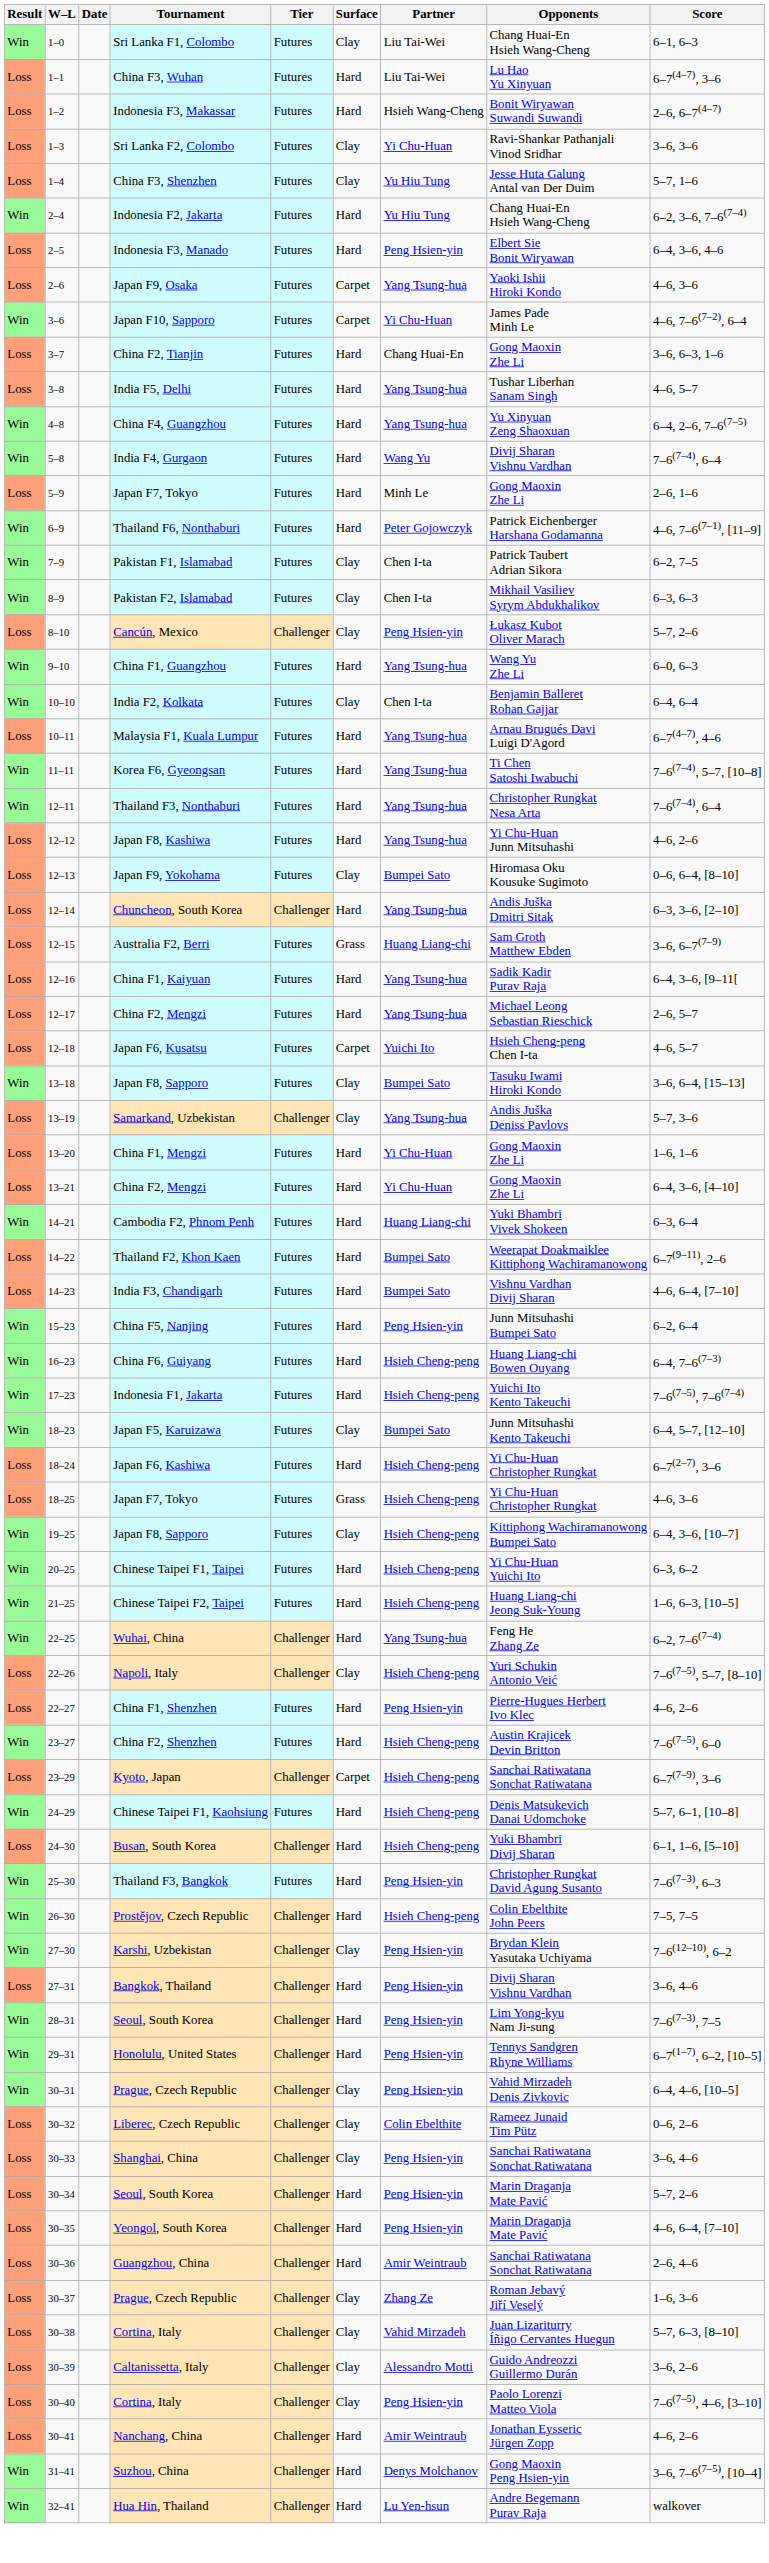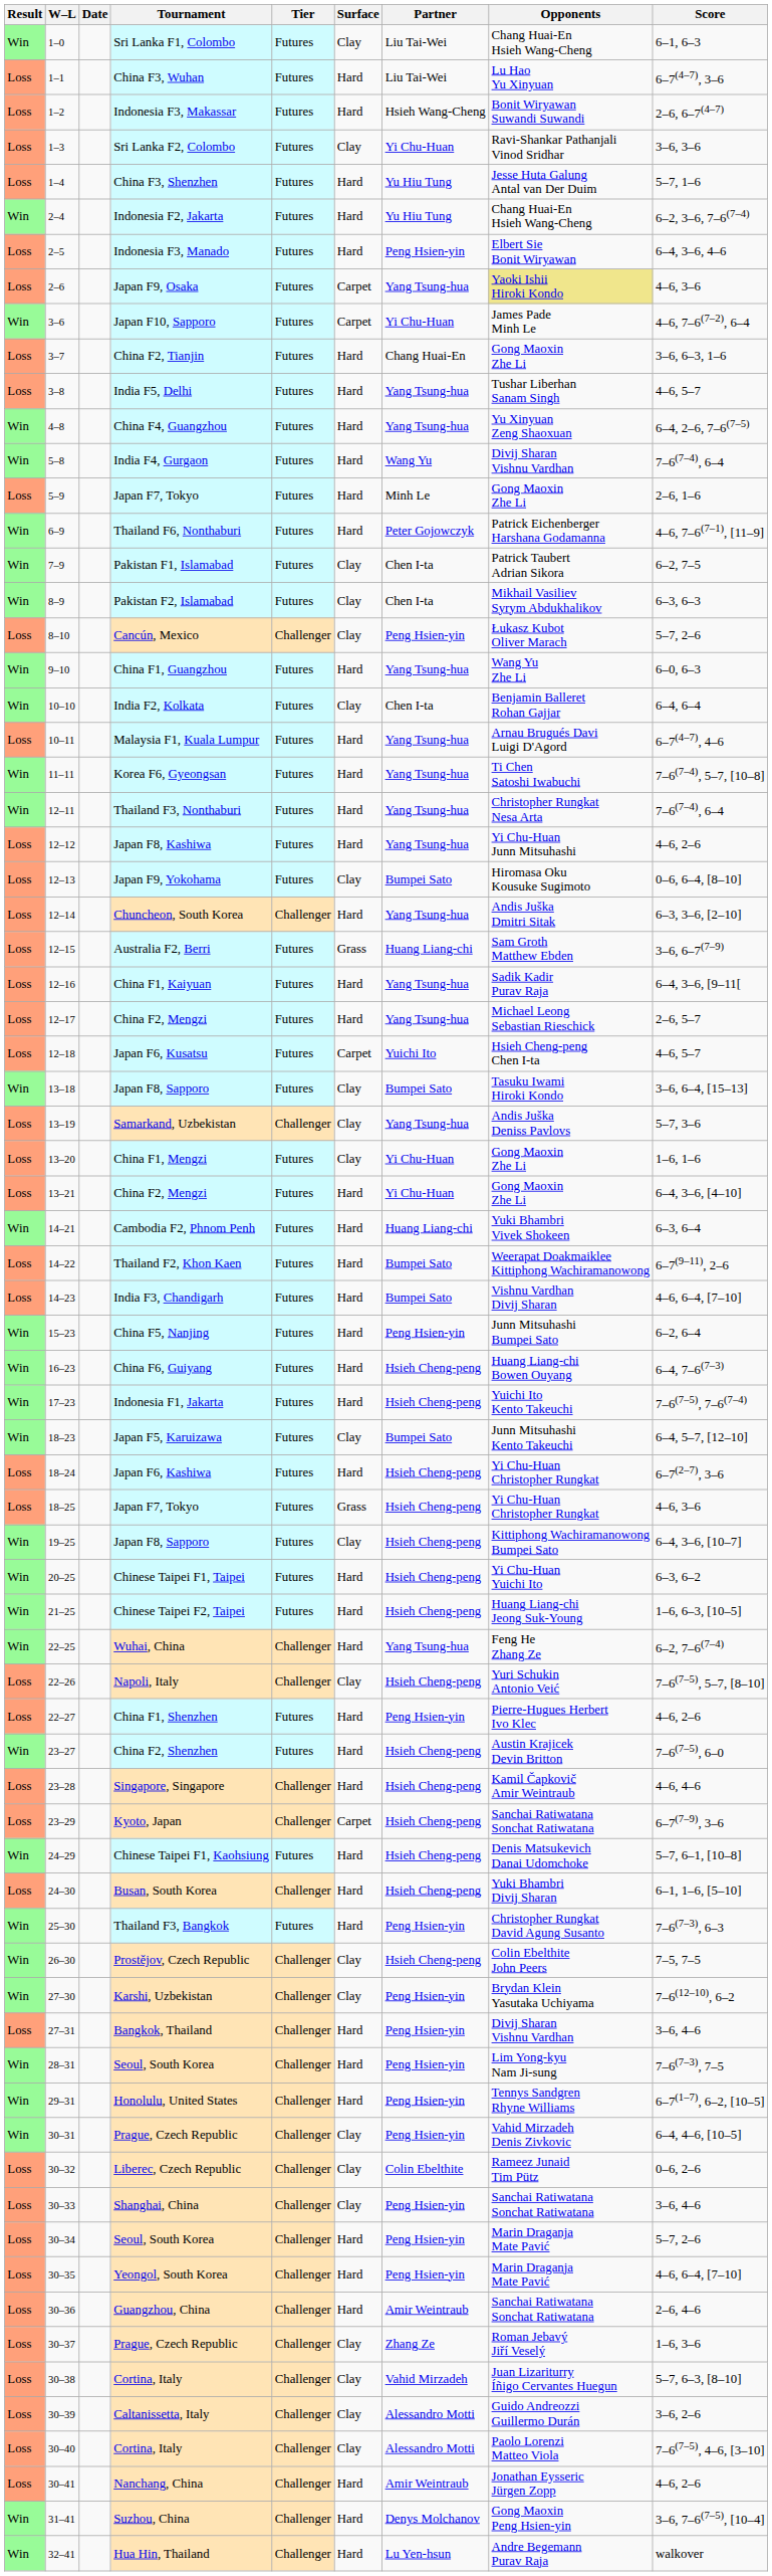China F3, Shenzhen | Surface: Clay -> Hard
Japan F9, Osaka | Opponents: no background -> khaki background
China F1, Mengzi | Surface: Hard -> Clay
+ row: Loss | 23–28 | Singapore, Singapore | Challenger | Hard | Hsieh Cheng-peng | Kamil Čapkovič Amir Weintraub | 4–6, 4–6
Prostějov, Czech Republic | Surface: Hard -> Clay
30–40 / Cortina, Italy | Partner: Peng Hsien-yin -> Alessandro Motti
